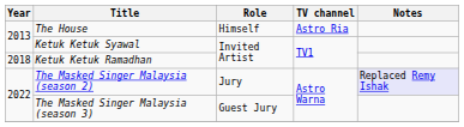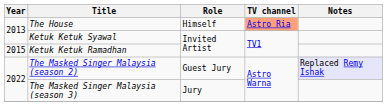The House | TV channel: no background -> lightsalmon background
Ketuk Ketuk Ramadhan | Year: 2018 -> 2015
The Masked Singer Malaysia (season 2) | Role: Jury -> Guest Jury
The Masked Singer Malaysia (season 3) | Role: Guest Jury -> Jury
